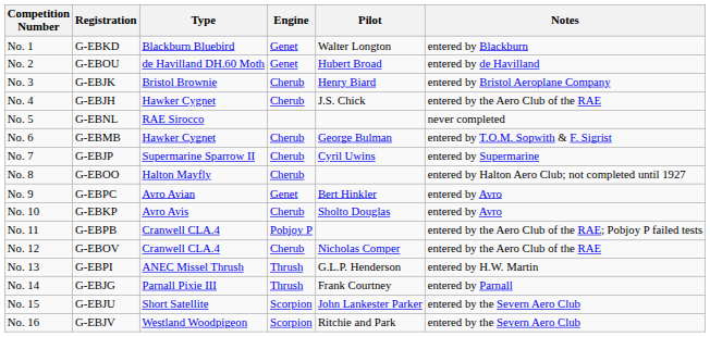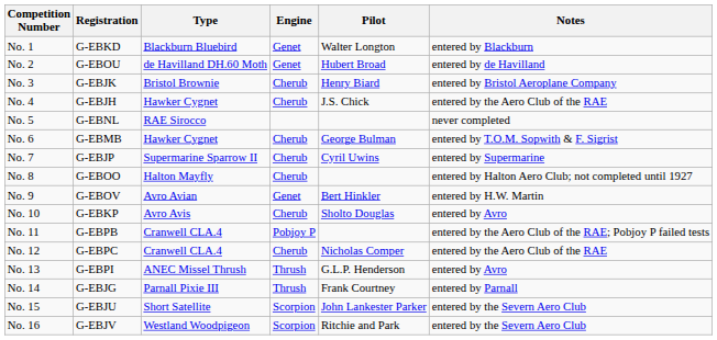No. 9 | Registration: G-EBPC -> G-EBOV
No. 9 | Notes: entered by Avro -> entered by H.W. Martin
No. 12 | Registration: G-EBOV -> G-EBPC
No. 13 | Notes: entered by H.W. Martin -> entered by Avro
